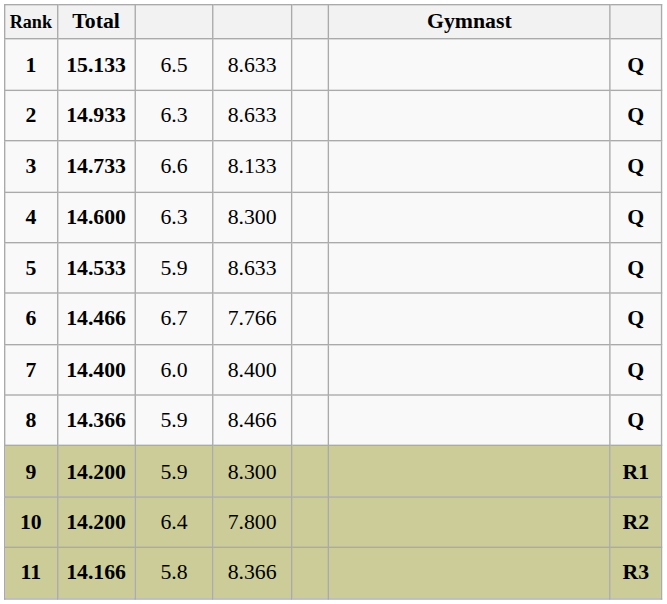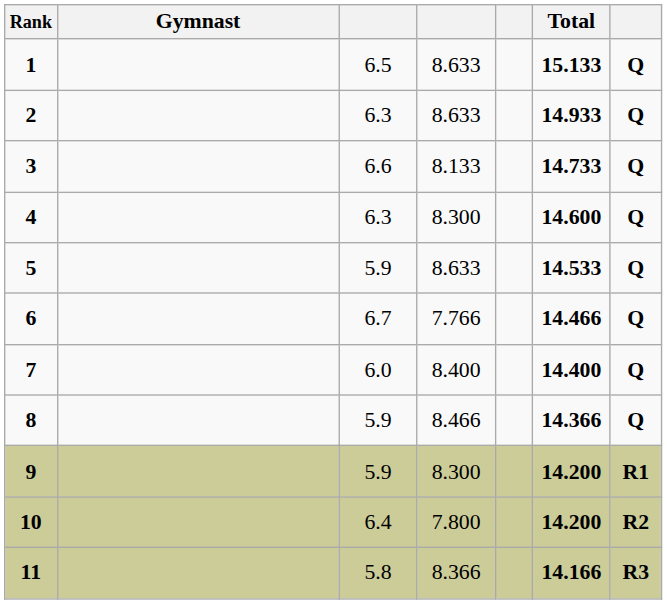columns swapped: Gymnast <-> Total
